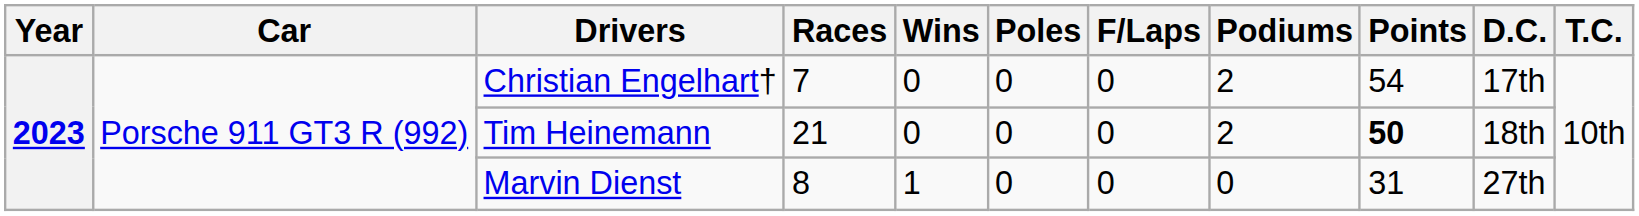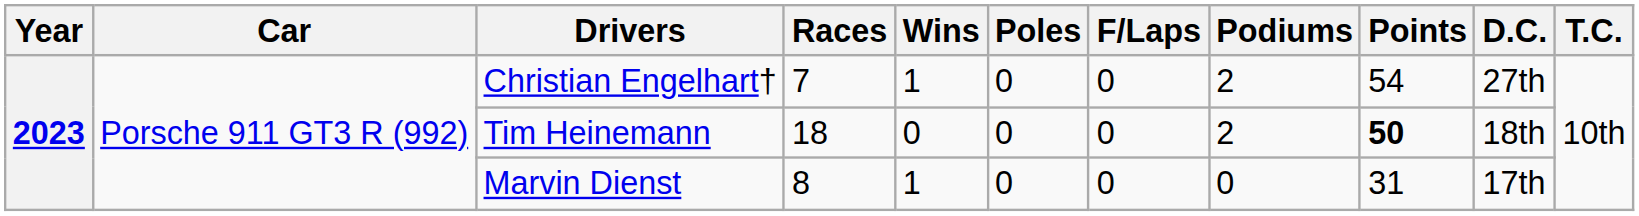Christian Engelhart† | Wins: 0 -> 1
Christian Engelhart† | D.C.: 17th -> 27th
Tim Heinemann | Races: 21 -> 18
Marvin Dienst | D.C.: 27th -> 17th
